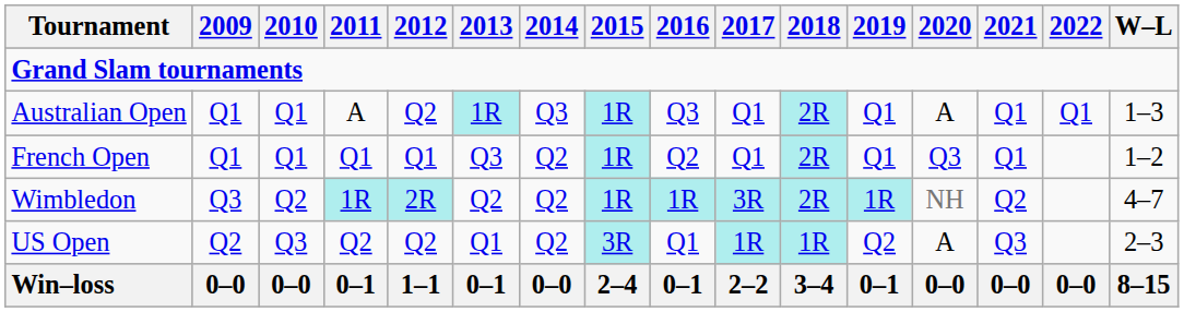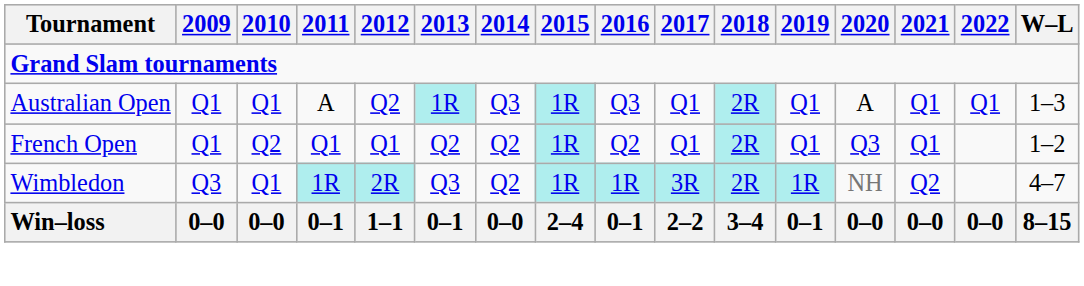French Open | 2010: Q1 -> Q2
French Open | 2013: Q3 -> Q2
Wimbledon | 2010: Q2 -> Q1
Wimbledon | 2013: Q2 -> Q3
- row: US Open | Q2 | Q3 | Q2 | Q2 | Q1 | Q2 | 3R | Q1 | 1R | 1R | Q2 | A | Q3 | 2–3
